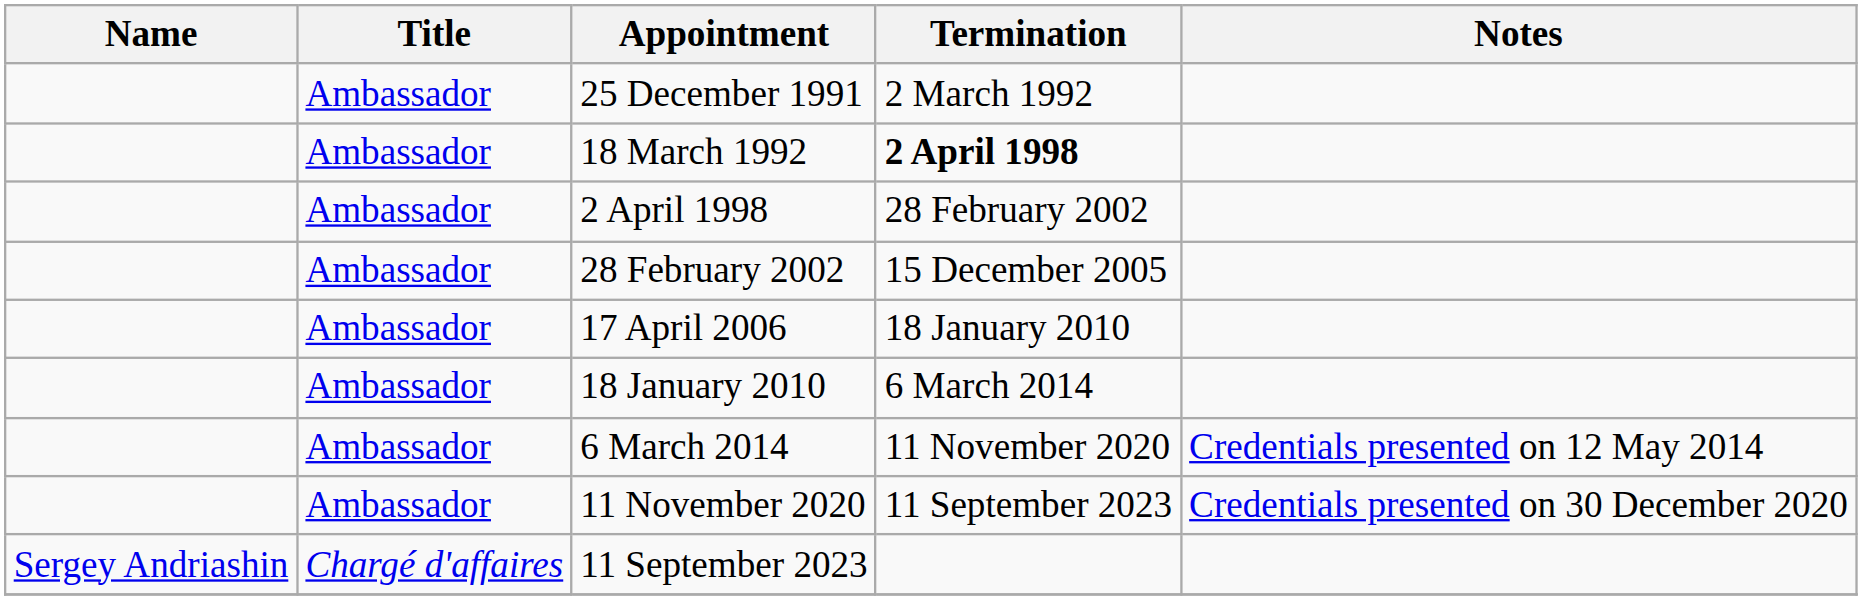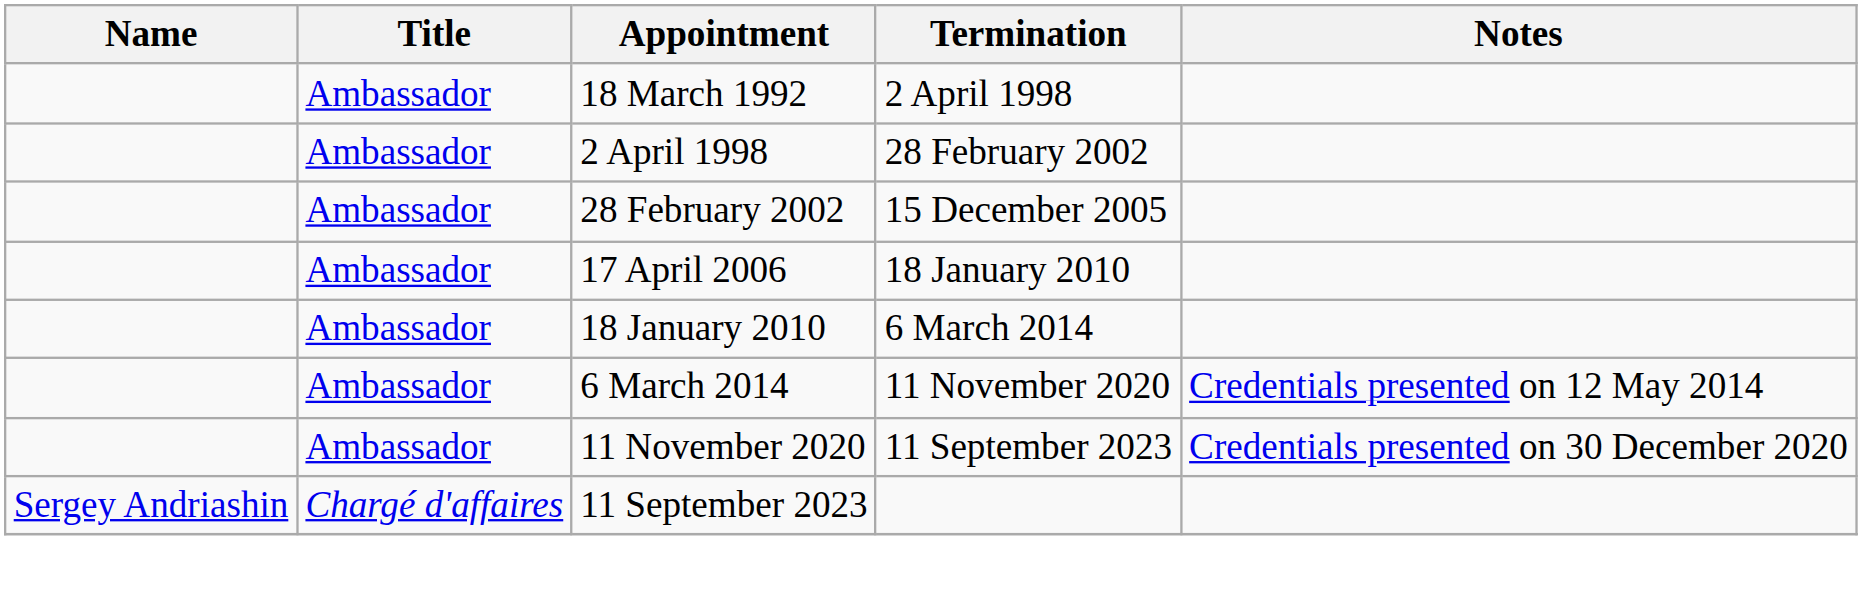- row: Ambassador | 25 December 1991 | 2 March 1992
18 March 1992 | Termination: bold -> normal
